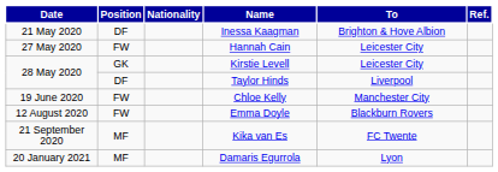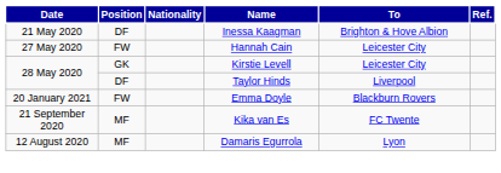- row: 19 June 2020 | FW | Chloe Kelly | Manchester City
Emma Doyle | Date: 12 August 2020 -> 20 January 2021
Damaris Egurrola | Date: 20 January 2021 -> 12 August 2020
